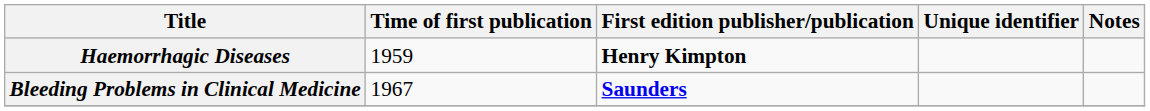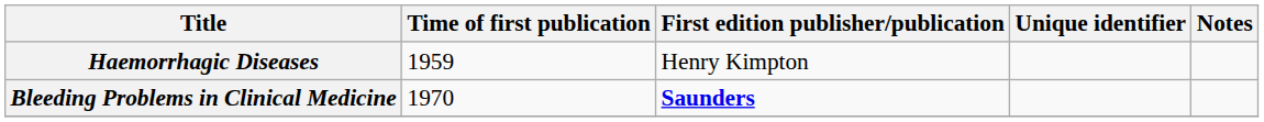Haemorrhagic Diseases | First edition publisher/publication: bold -> normal
Bleeding Problems in Clinical Medicine | Time of first publication: 1967 -> 1970
